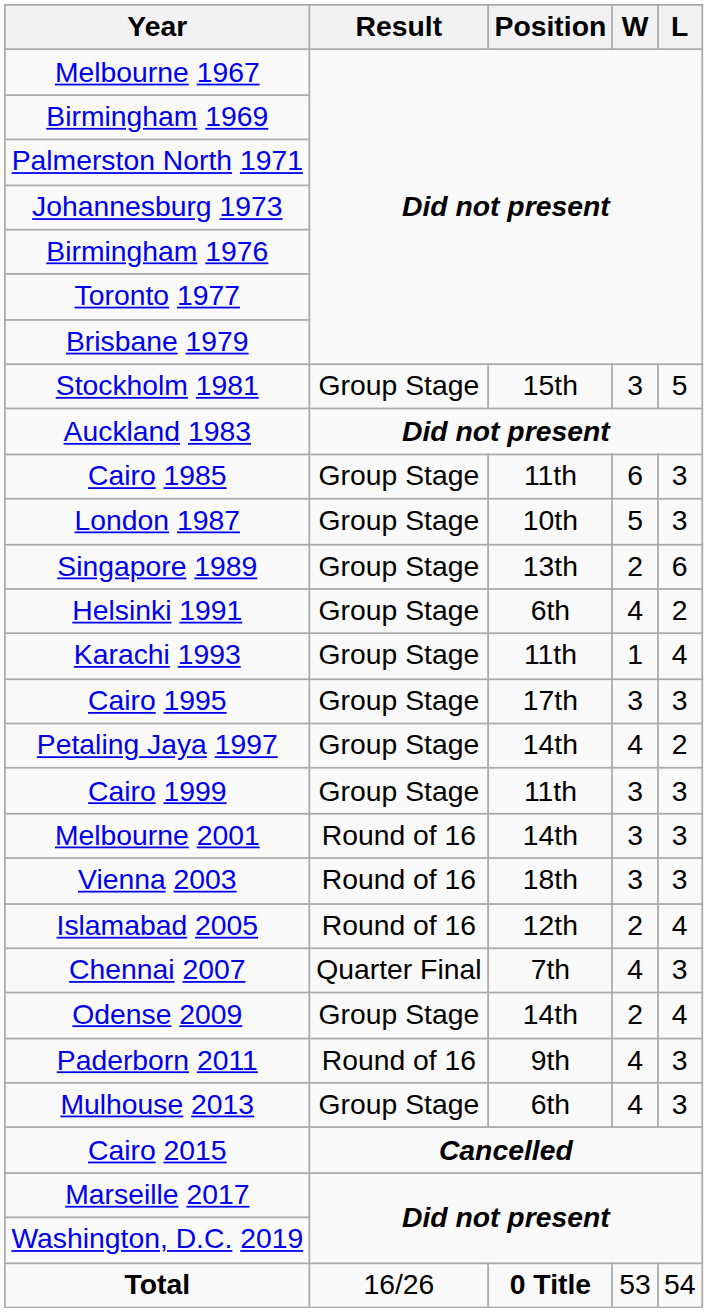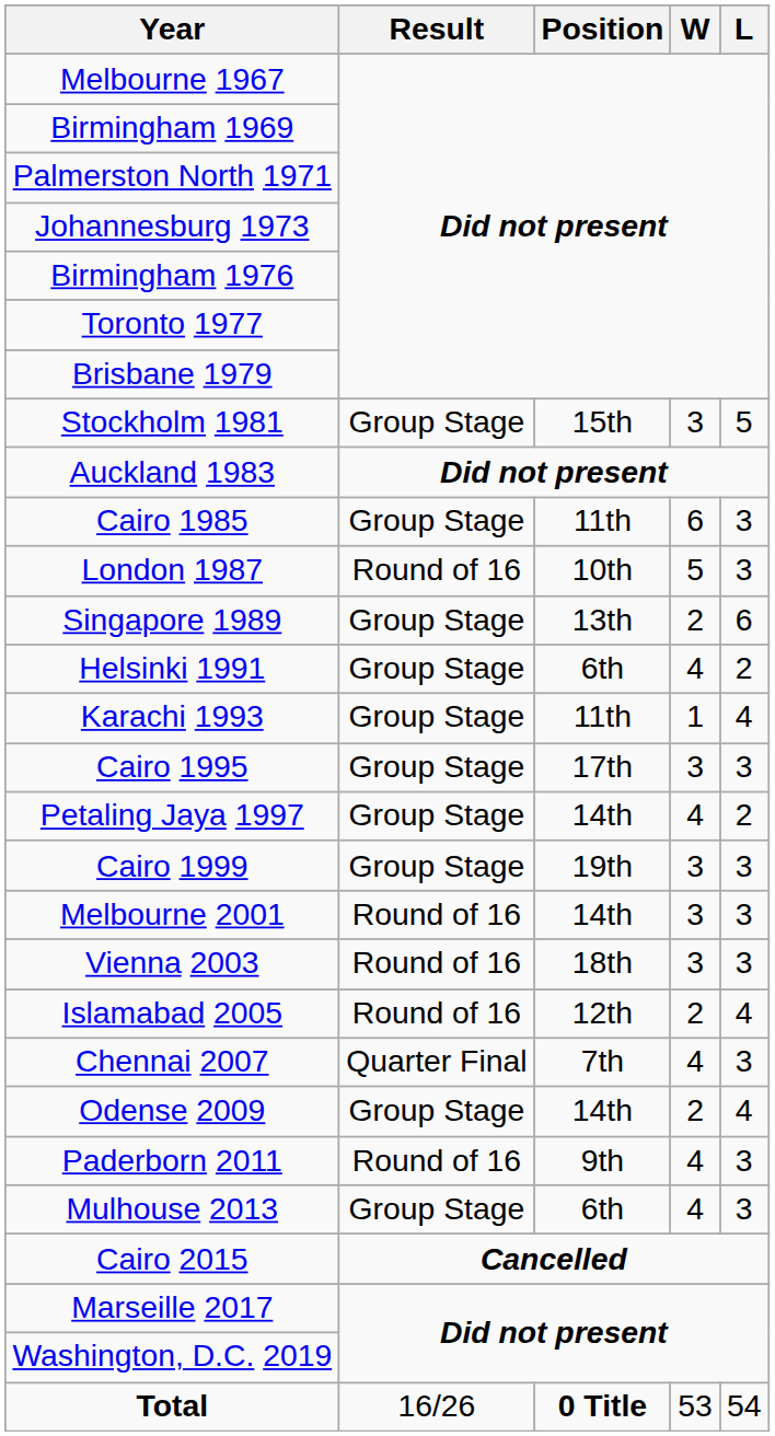London 1987 | Result: Group Stage -> Round of 16
Cairo 1999 | Position: 11th -> 19th
